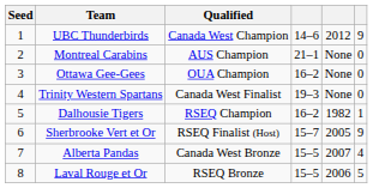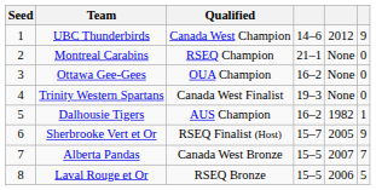Montreal Carabins | Qualified: AUS Champion -> RSEQ Champion
Dalhousie Tigers | Qualified: RSEQ Champion -> AUS Champion
Alberta Pandas | column 6: 4 -> 7
